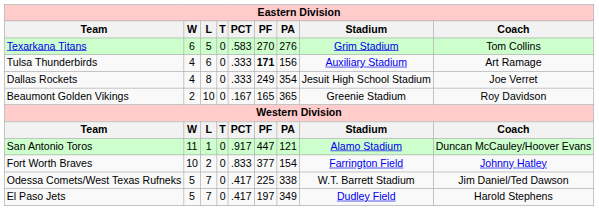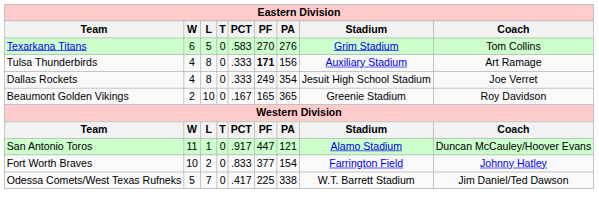Tulsa Thunderbirds | L: 6 -> 8
- row: El Paso Jets | 5 | 7 | 0 | .417 | 197 | 349 | Dudley Field | Harold Stephens
